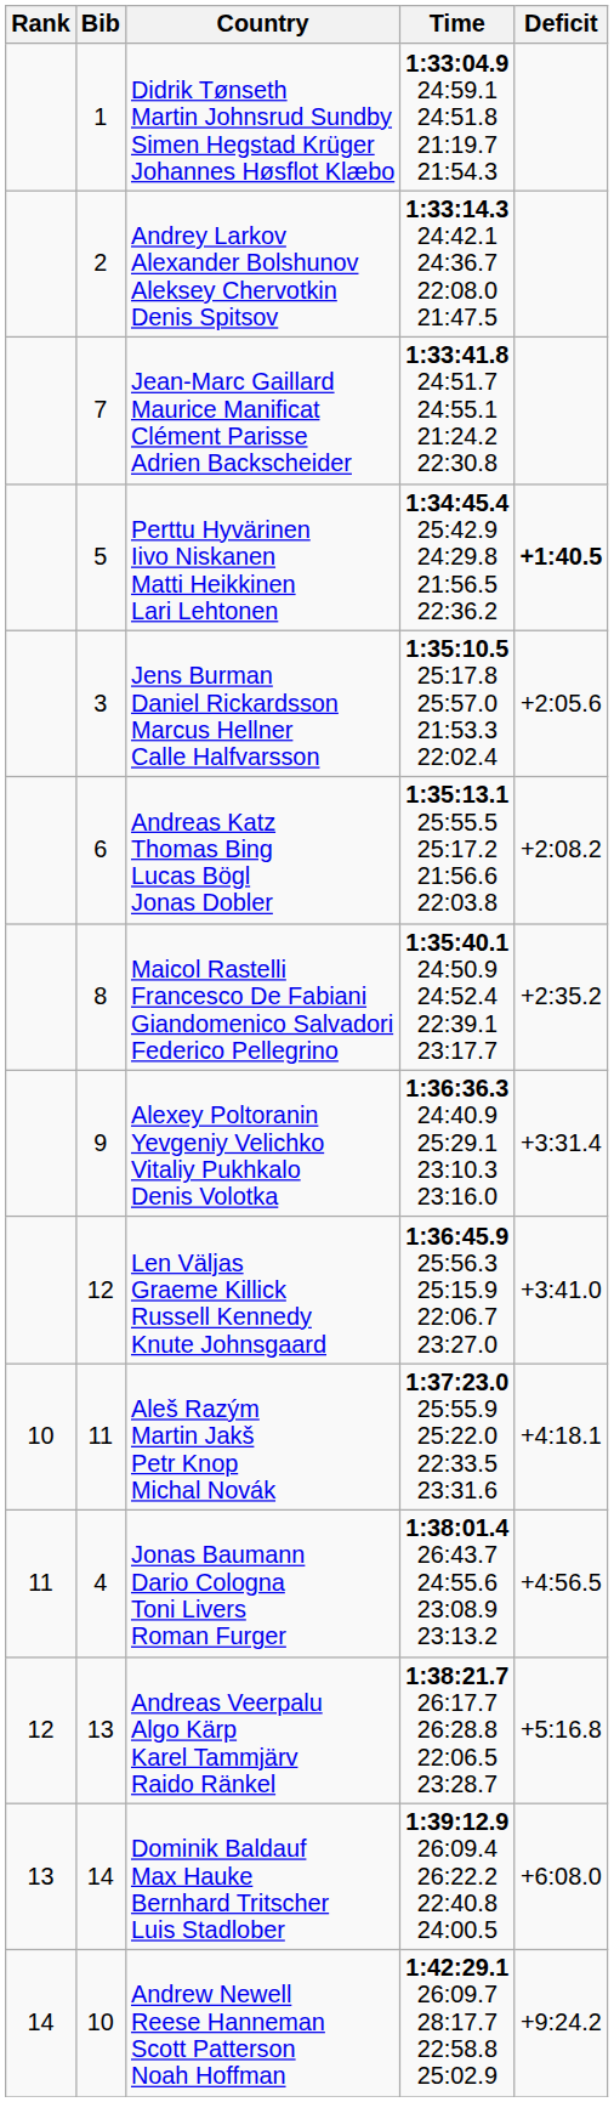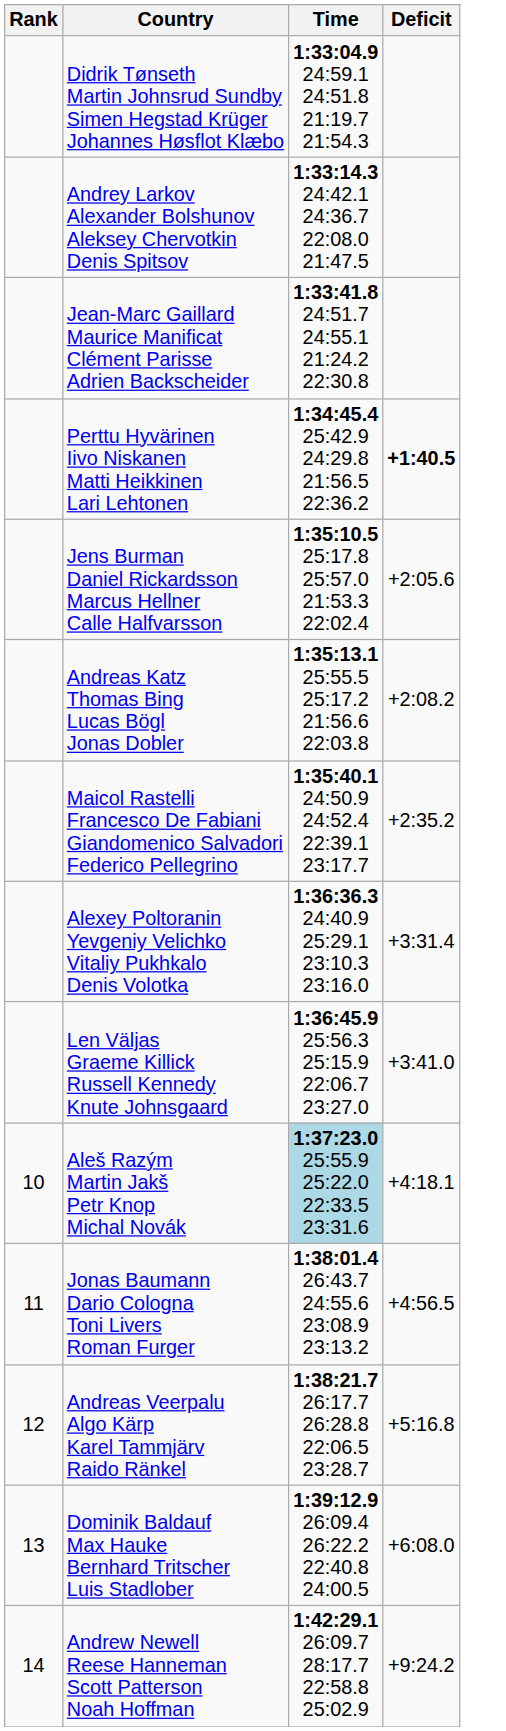- column: Bib | 1 | 2 | 7 | 5 | 3 | 6 | 8 | 9 | 12 | 11 | 4 | 13 | 14 | 10
Aleš Razým Martin Jakš Petr Knop Michal Novák | Time: no background -> lightblue background
